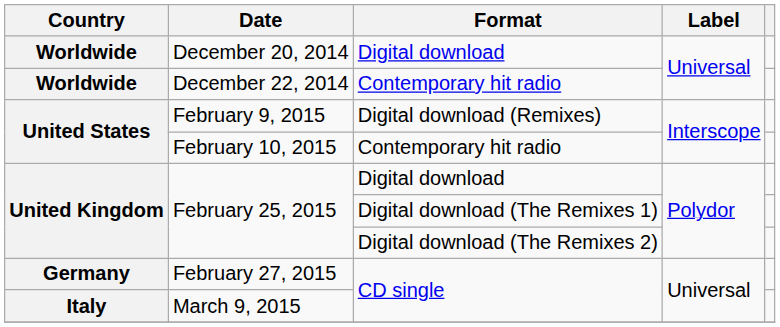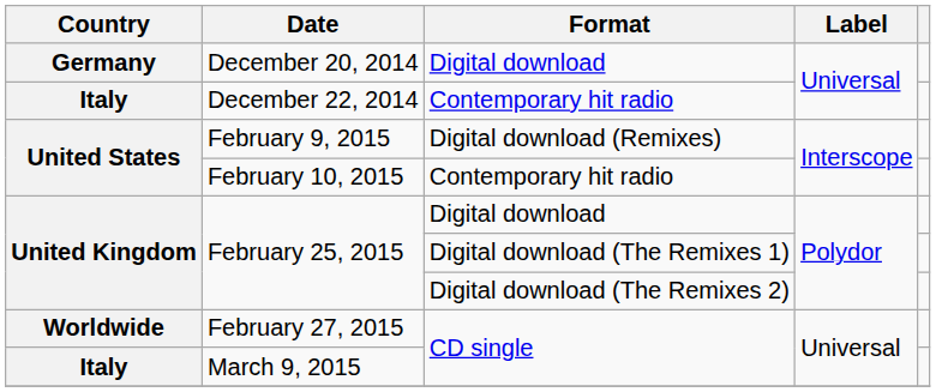December 20, 2014 | Country: Worldwide -> Germany
December 22, 2014 | Country: Worldwide -> Italy
February 27, 2015 | Country: Germany -> Worldwide
